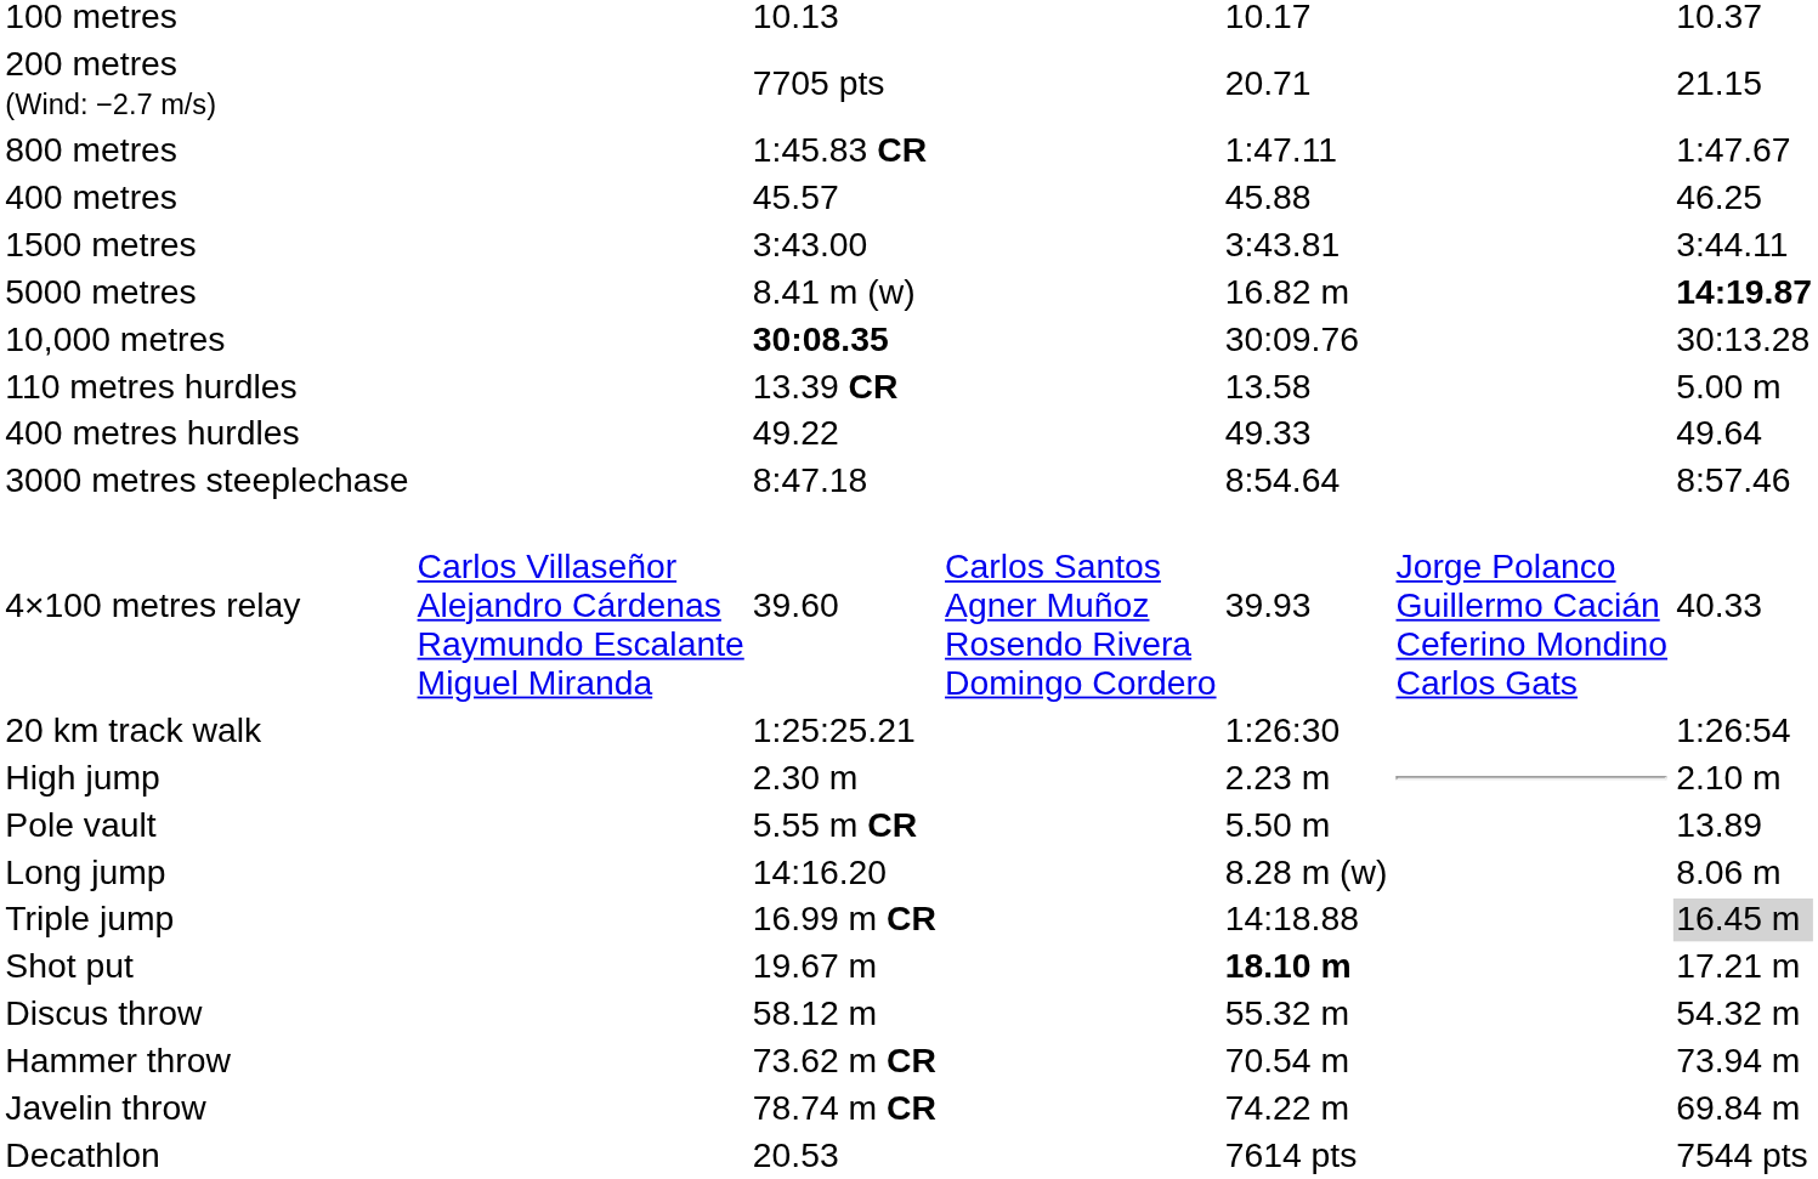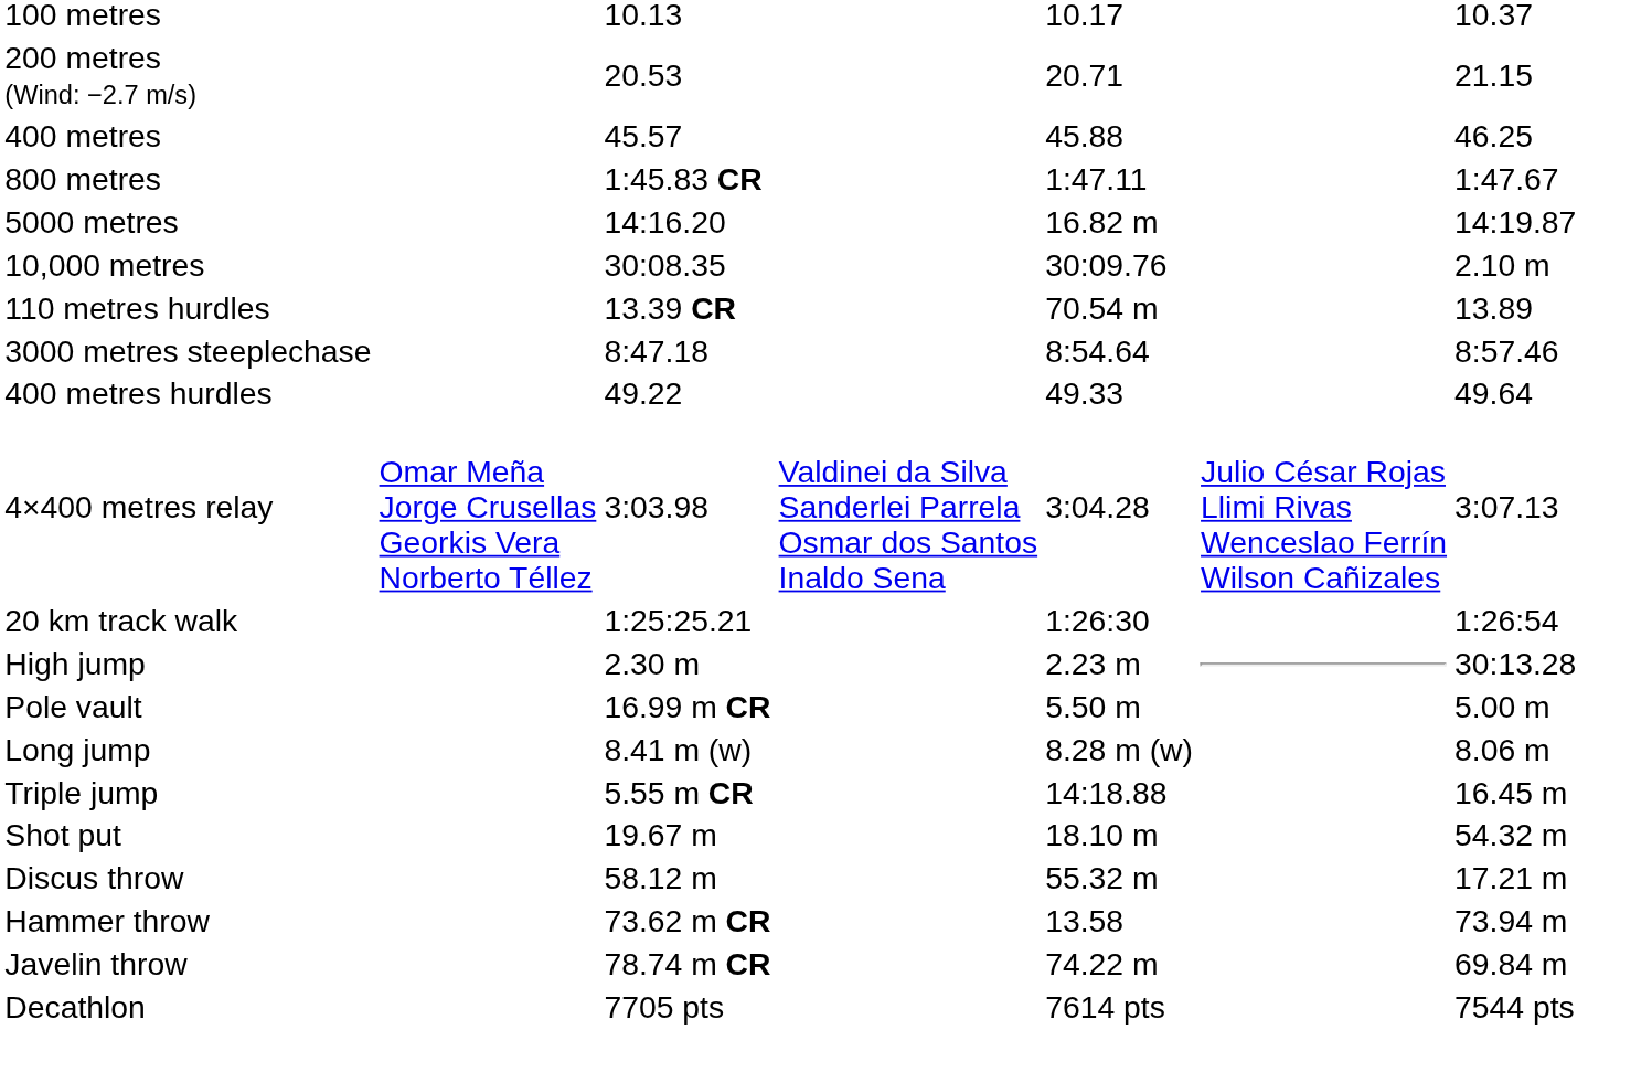200 metres (Wind: −2.7 m/s) | column 3: 7705 pts -> 20.53
rows swapped: 400 metres <-> 800 metres
- row: 1500 metres | 3:43.00 | 3:43.81 | 3:44.11
5000 metres | column 3: 8.41 m (w) -> 14:16.20
5000 metres | column 7: bold -> normal
10,000 metres | column 3: bold -> normal
10,000 metres | column 7: 30:13.28 -> 2.10 m
110 metres hurdles | column 5: 13.58 -> 70.54 m
110 metres hurdles | column 7: 5.00 m -> 13.89
rows swapped: 400 metres hurdles <-> 3000 metres steeplechase
- row: 4×100 metres relay | Carlos Villaseñor Alejandro Cárdenas Raymundo Escalante Miguel Miranda | 39.60 | Carlos Santos Agner Muñoz Rosendo Rivera Domingo Cordero | 39.93 | Jorge Polanco Guillermo Cacián Ceferino Mondino Carlos Gats | 40.33
+ row: 4×400 metres relay | Omar Meña Jorge Crusellas Georkis Vera Norberto Téllez | 3:03.98 | Valdinei da Silva Sanderlei Parrela Osmar dos Santos Inaldo Sena | 3:04.28 | Julio César Rojas Llimi Rivas Wenceslao Ferrín Wilson Cañizales | 3:07.13
High jump | column 7: 2.10 m -> 30:13.28
Pole vault | column 3: 5.55 m CR -> 16.99 m CR
Pole vault | column 7: 13.89 -> 5.00 m
Long jump | column 3: 14:16.20 -> 8.41 m (w)
Triple jump | column 3: 16.99 m CR -> 5.55 m CR
Triple jump | column 7: lightgrey background -> no background
Shot put | column 5: bold -> normal
Shot put | column 7: 17.21 m -> 54.32 m
Discus throw | column 7: 54.32 m -> 17.21 m
Hammer throw | column 5: 70.54 m -> 13.58
Decathlon | column 3: 20.53 -> 7705 pts
